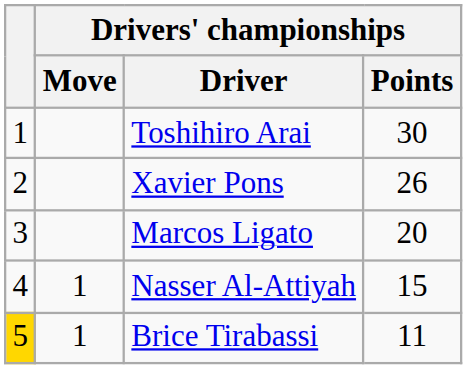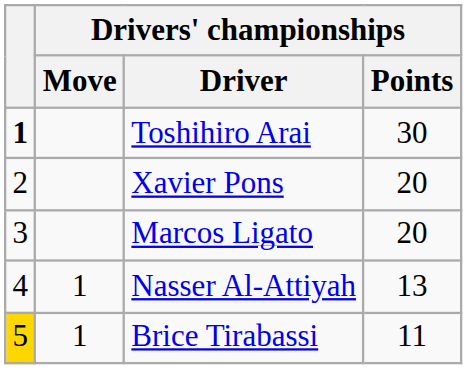Toshihiro Arai | column 1: normal -> bold
Xavier Pons | Drivers' championships / Points: 26 -> 20
Nasser Al-Attiyah | Drivers' championships / Points: 15 -> 13
